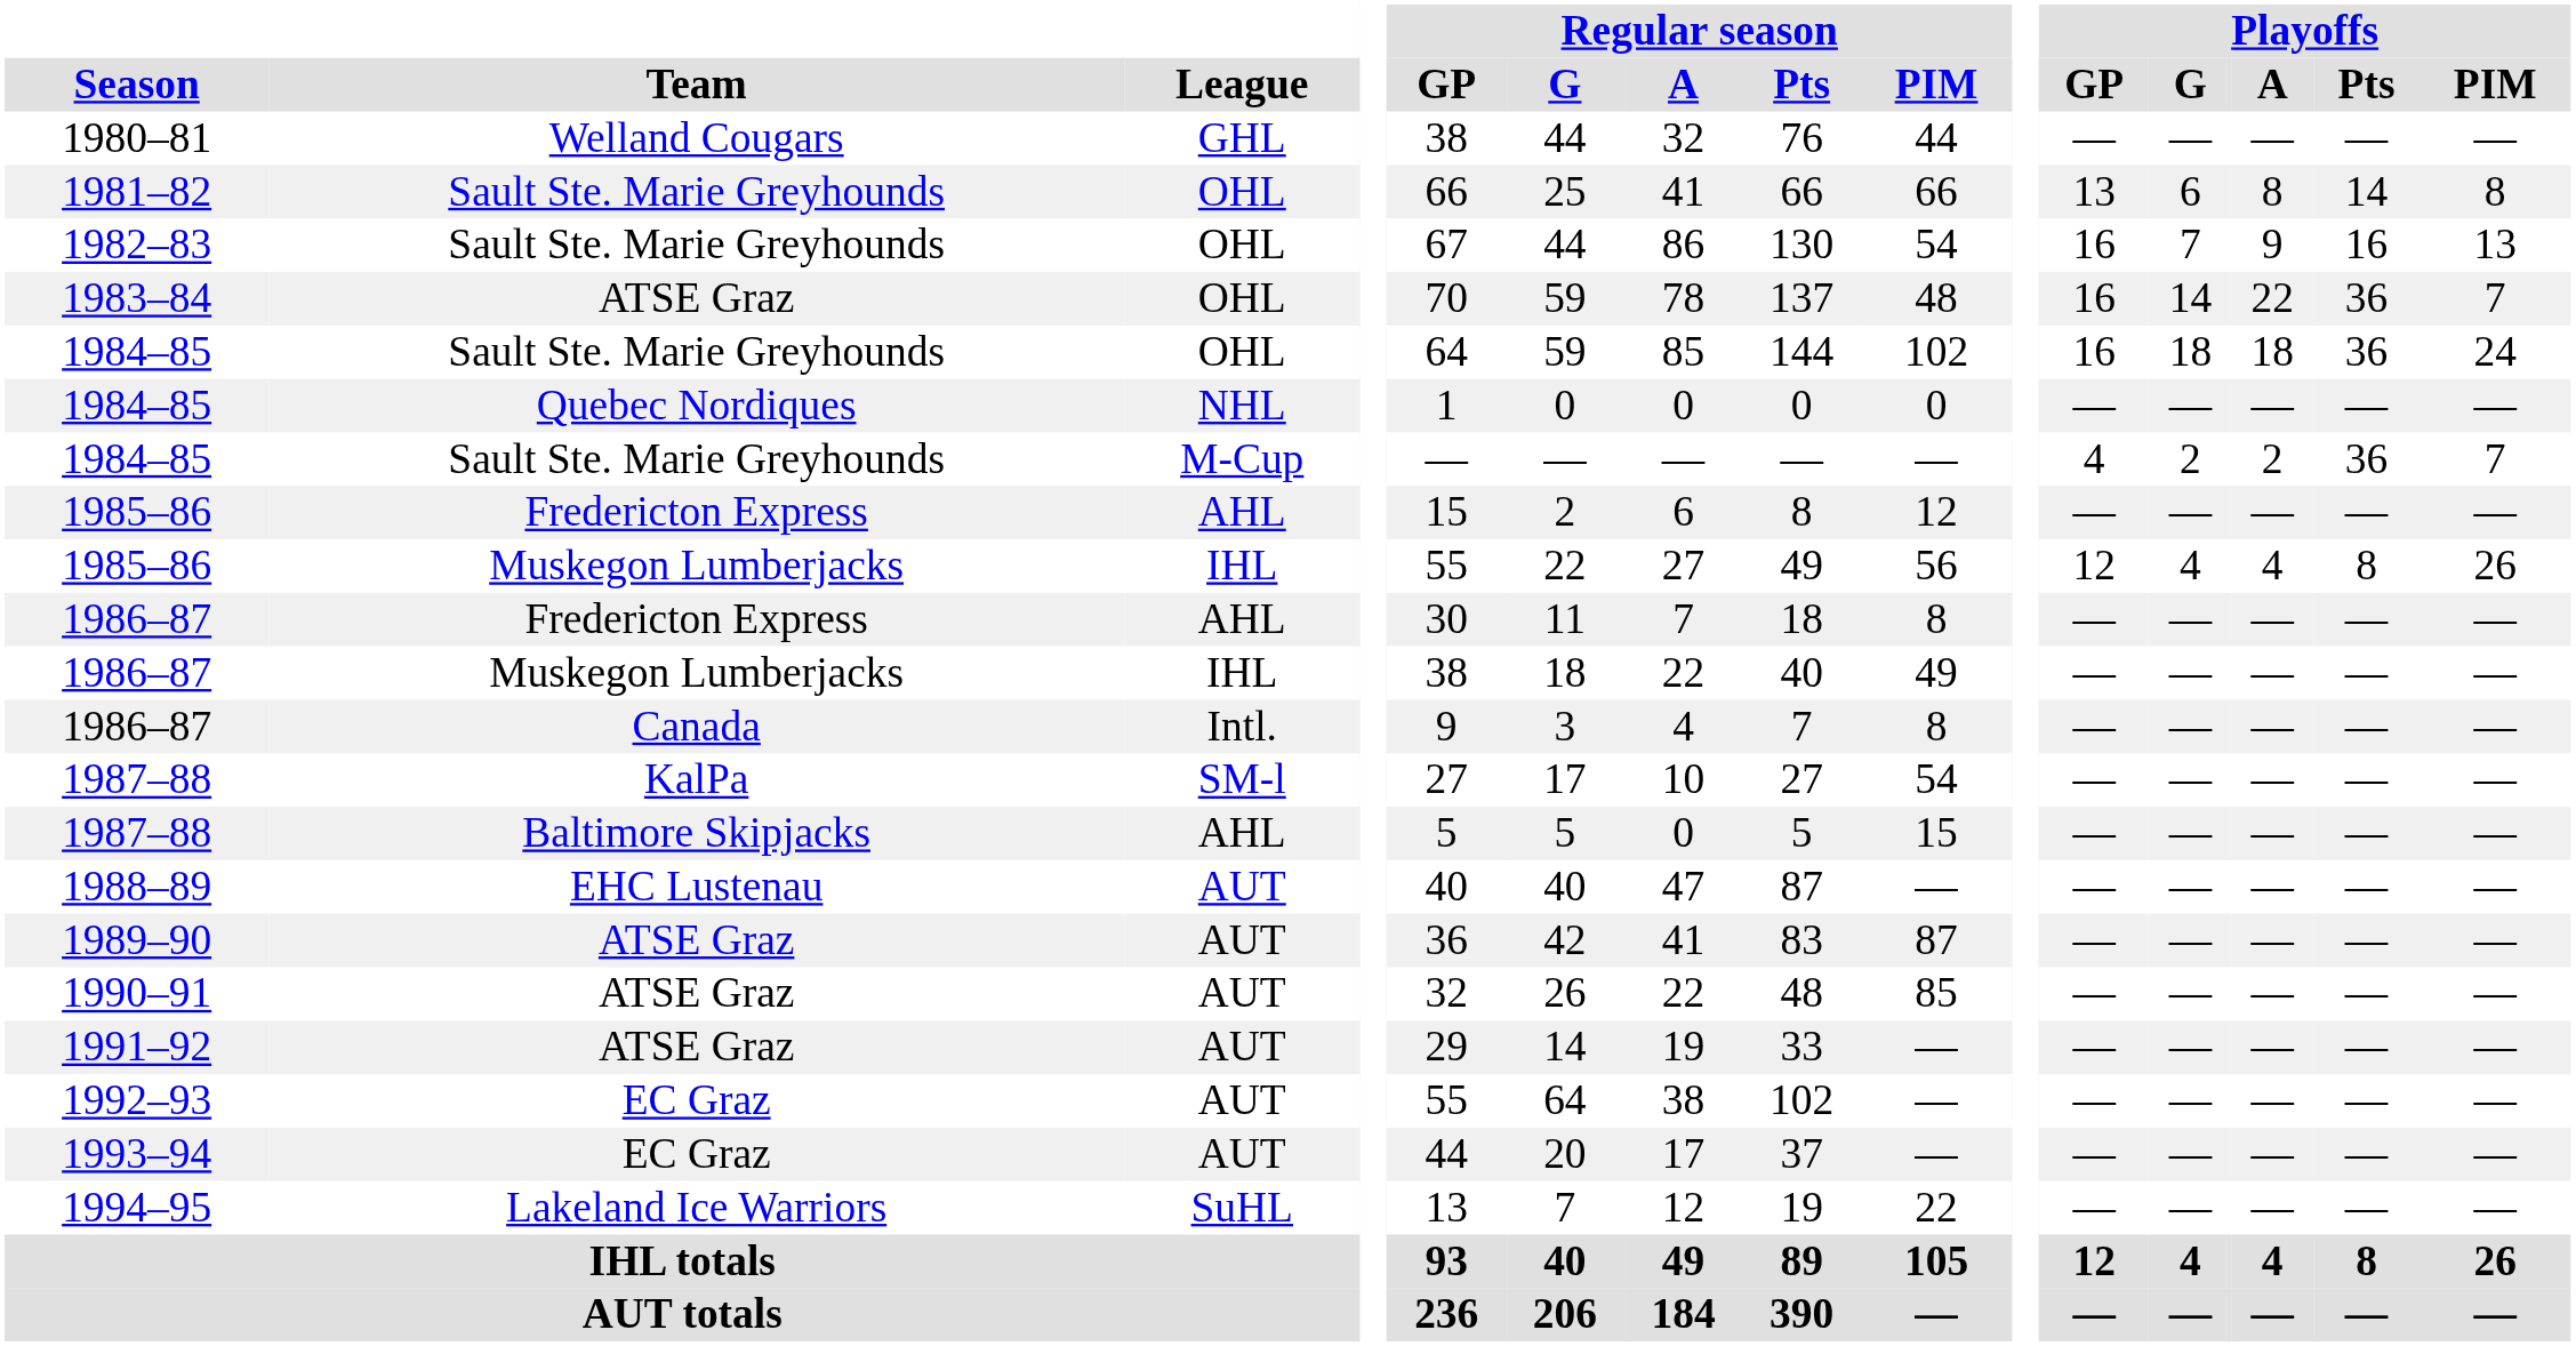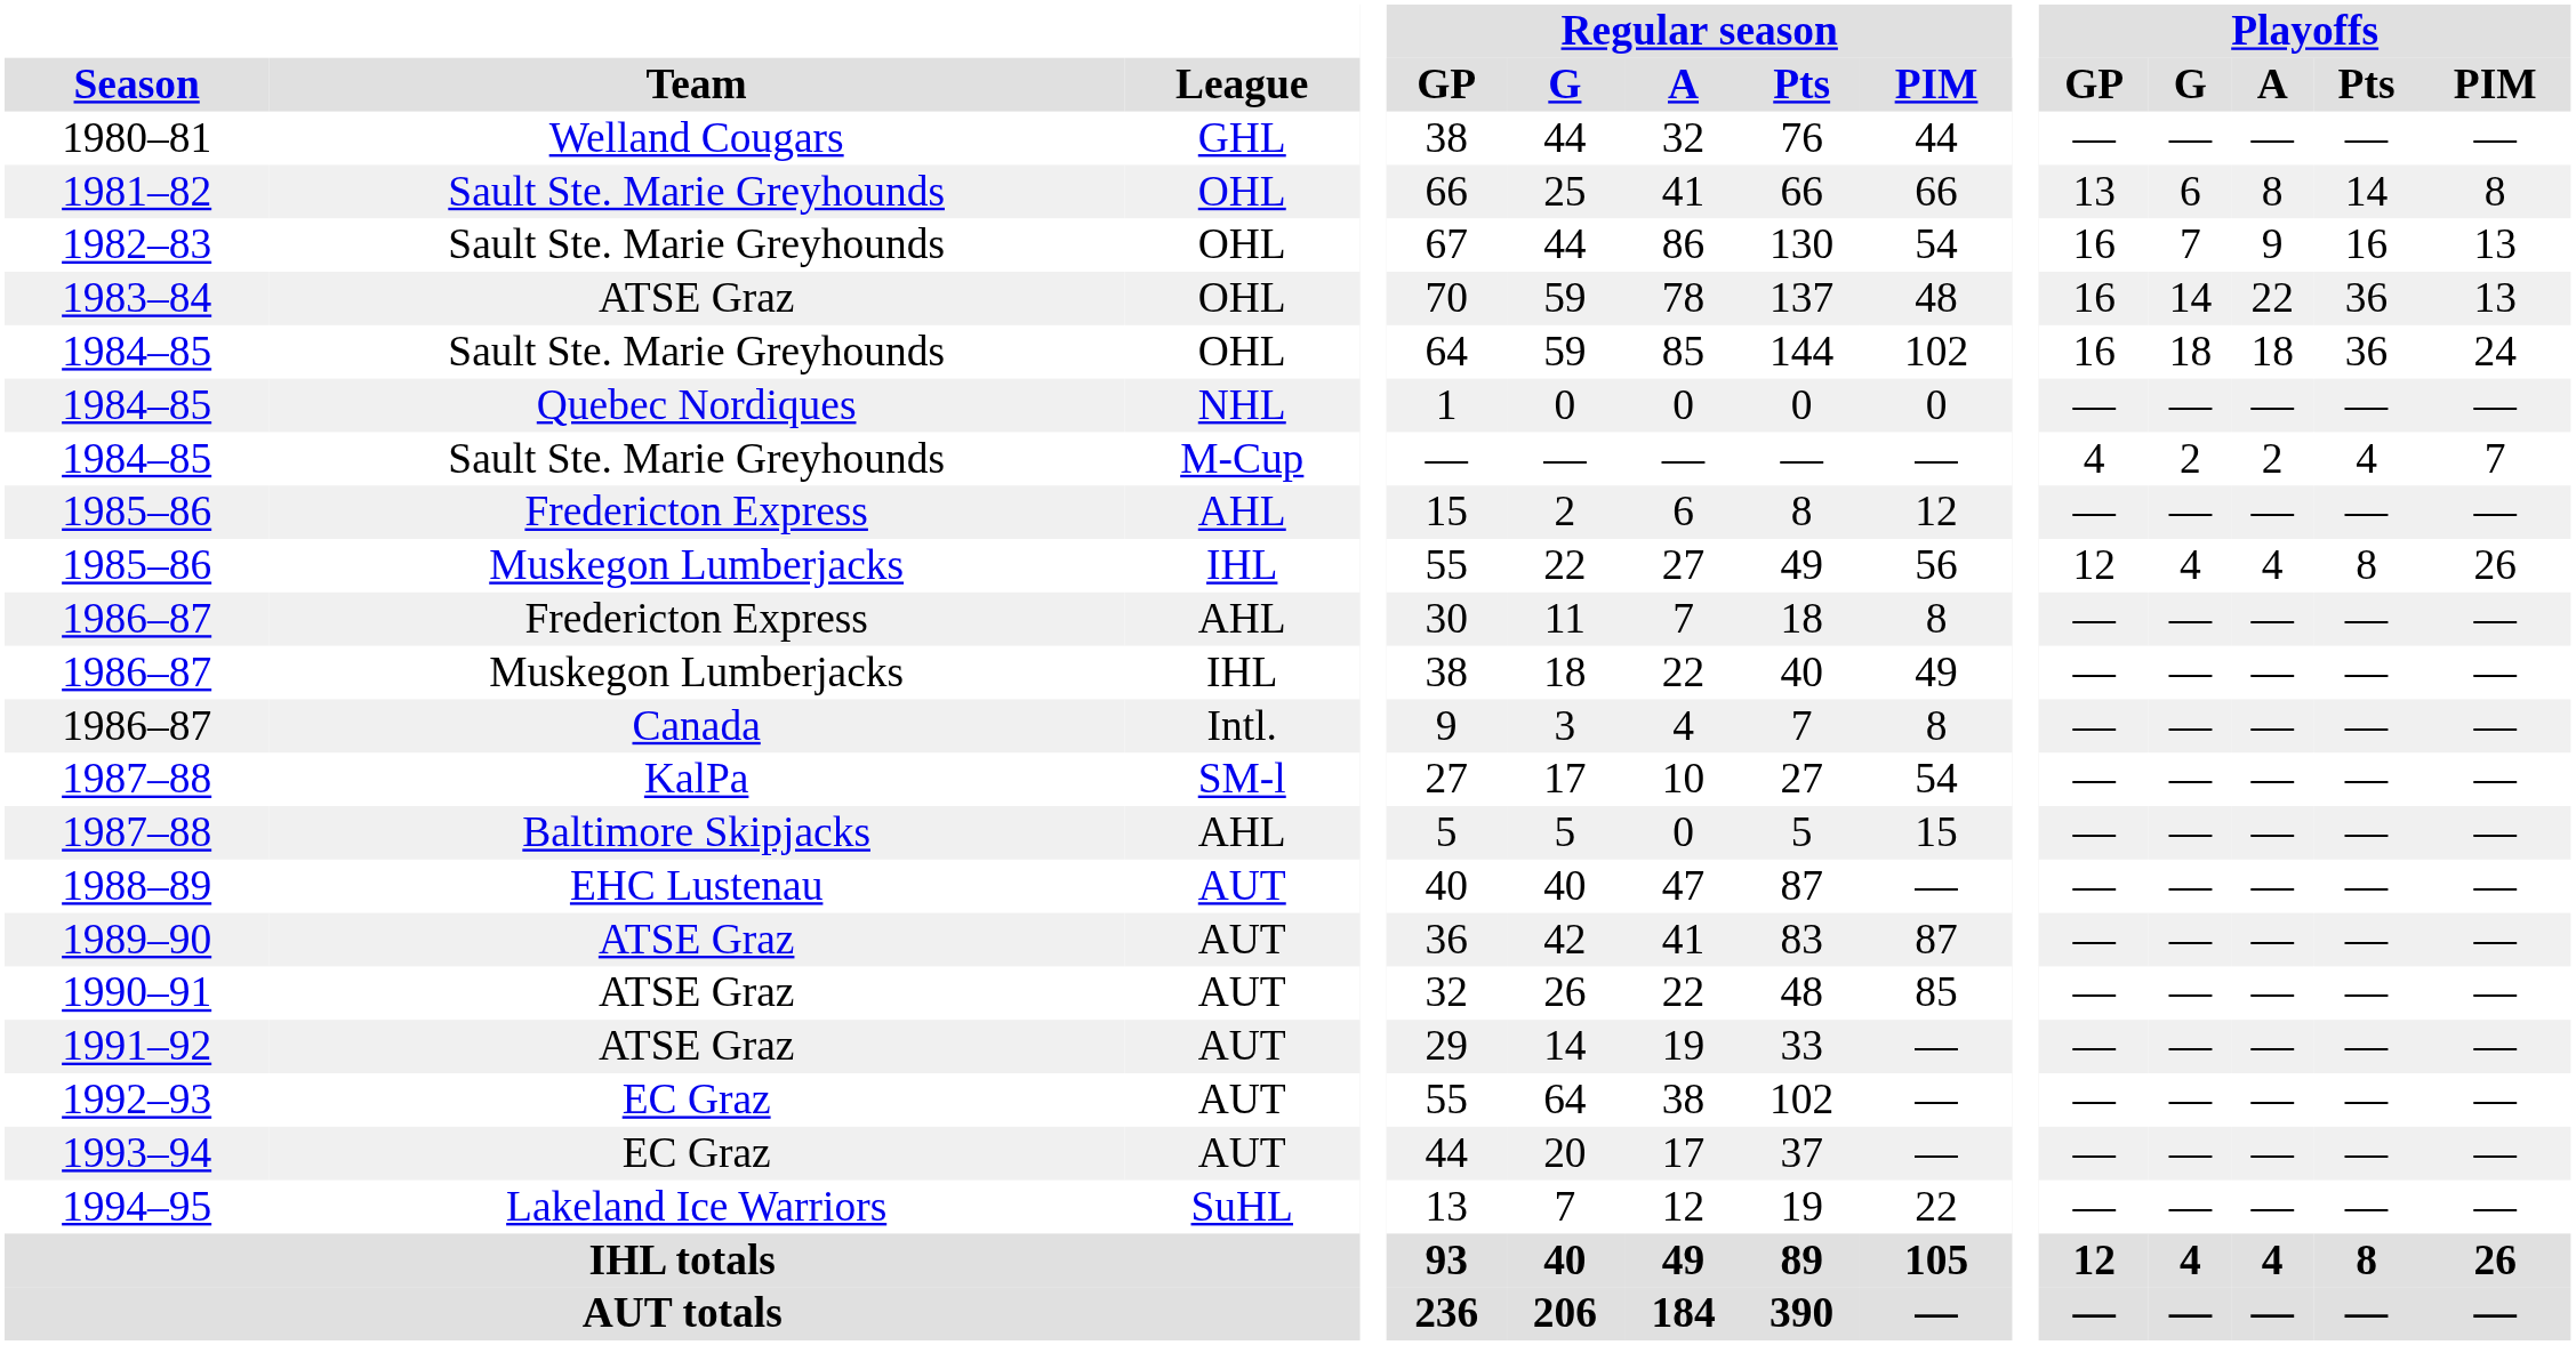1983–84 | Playoffs / PIM: 7 -> 13
1984–85 / M-Cup | Playoffs / Pts: 36 -> 4
